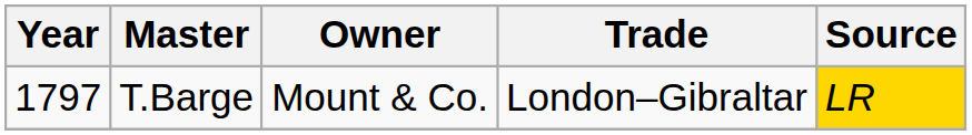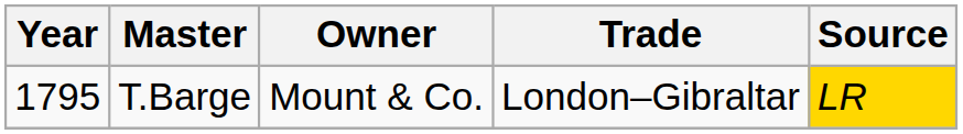T.Barge | Year: 1797 -> 1795
